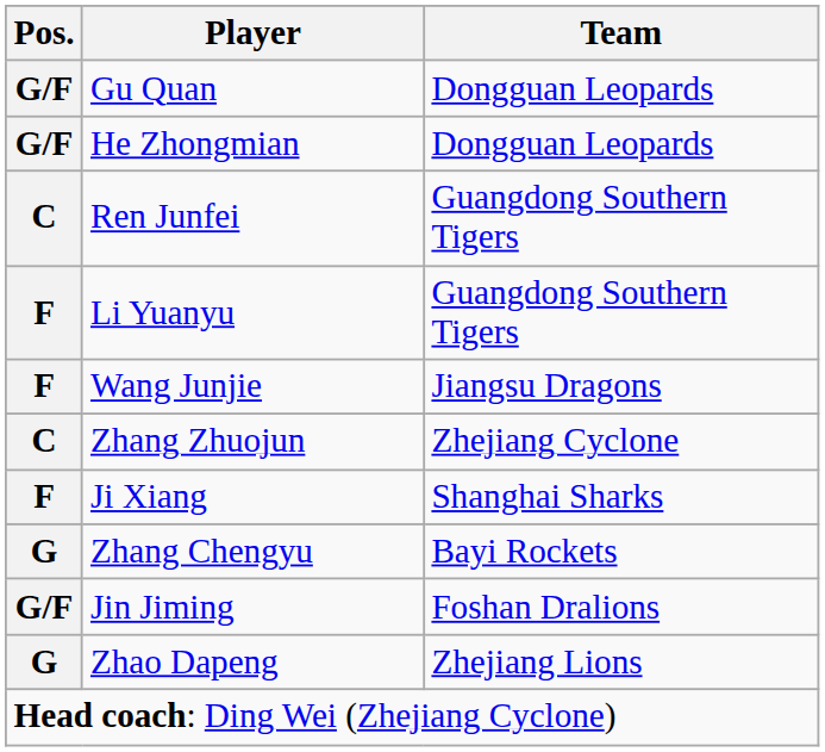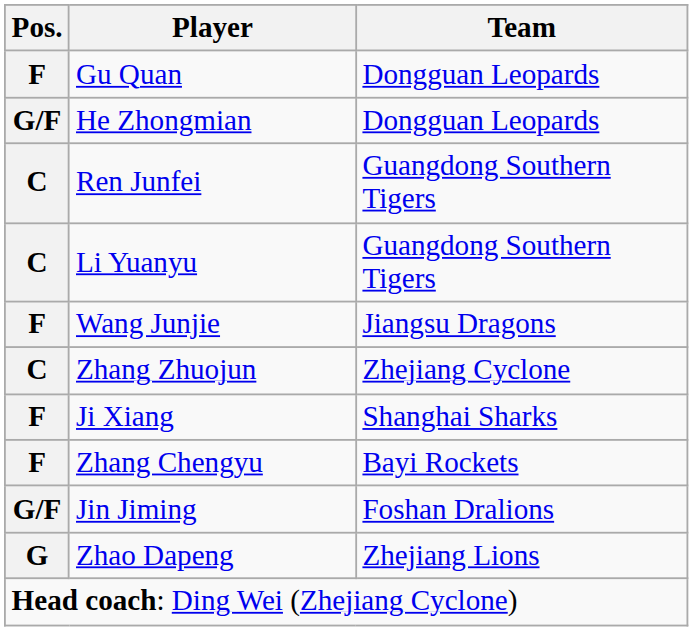Gu Quan | Pos.: G/F -> F
Li Yuanyu | Pos.: F -> C
Zhang Chengyu | Pos.: G -> F
